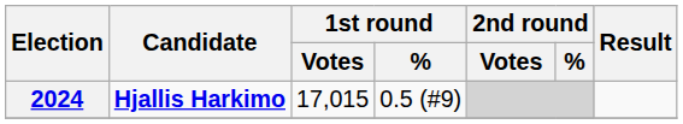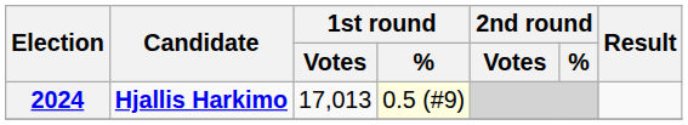2024 | 1st round / Votes: 17,015 -> 17,013
2024 | 1st round / %: no background -> lightyellow background
